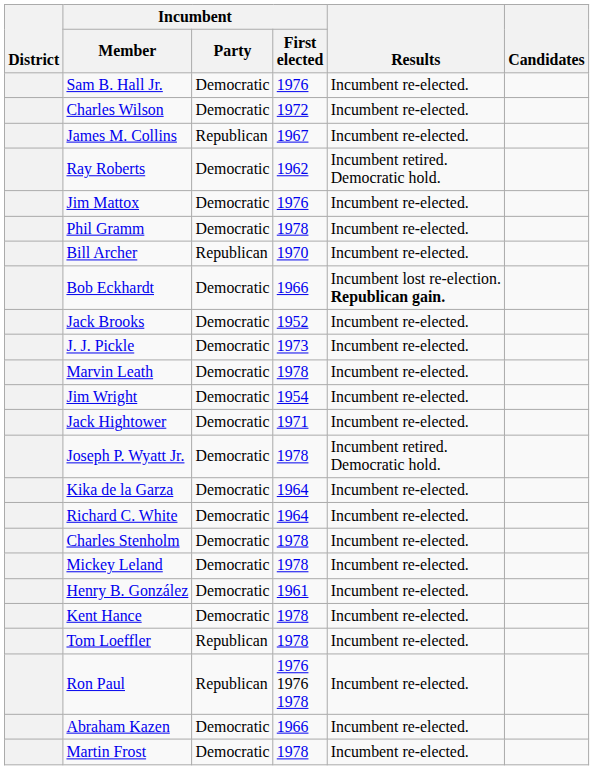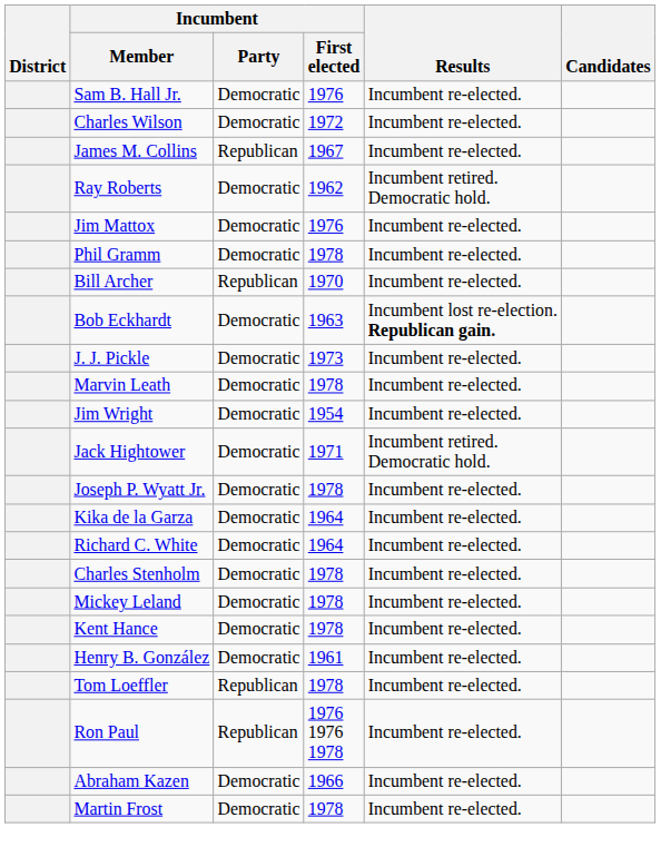Bob Eckhardt | Incumbent / First elected: 1966 -> 1963
- row: Jack Brooks | Democratic | 1952 | Incumbent re-elected.
Jack Hightower | Results: Incumbent re-elected. -> Incumbent retired. Democratic hold.
Joseph P. Wyatt Jr. | Results: Incumbent retired. Democratic hold. -> Incumbent re-elected.
rows swapped: Kent Hance <-> Henry B. González
